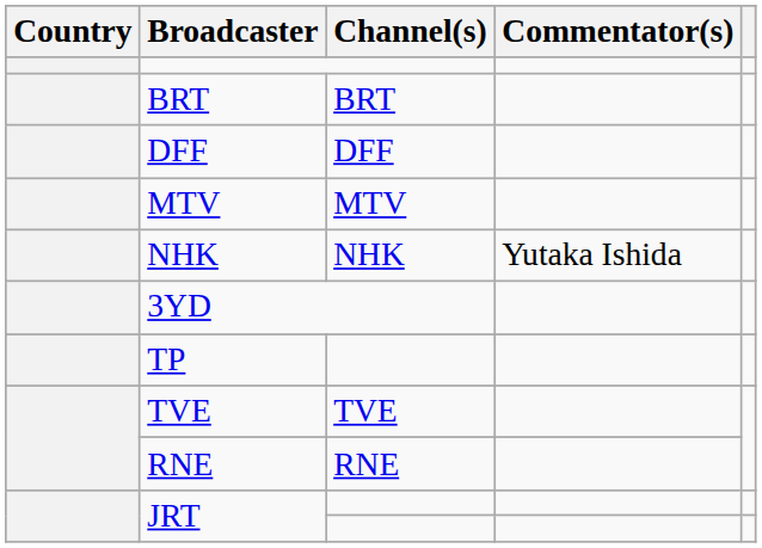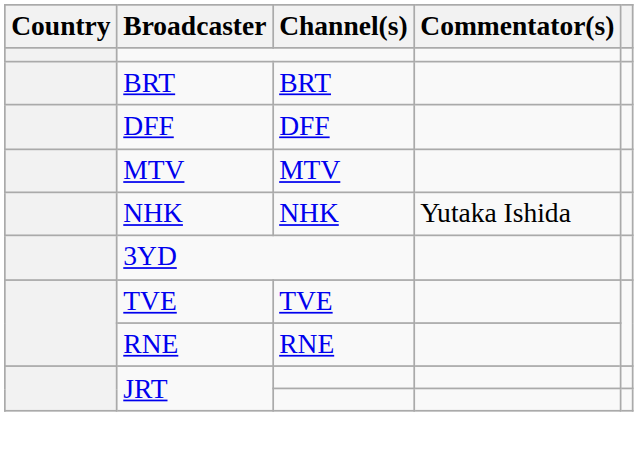- row: TP
